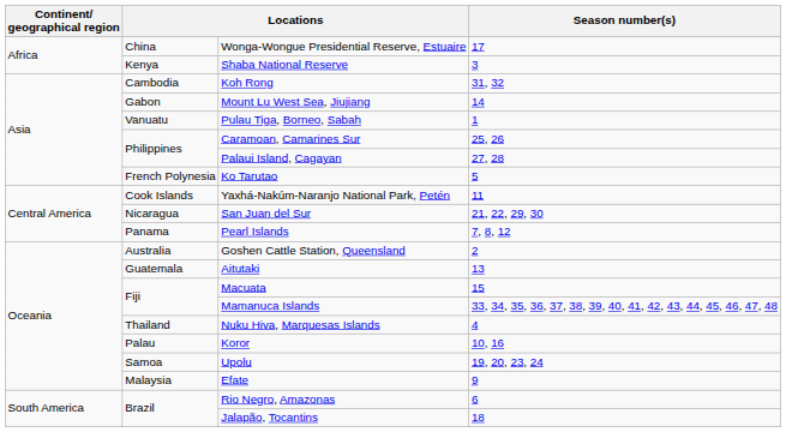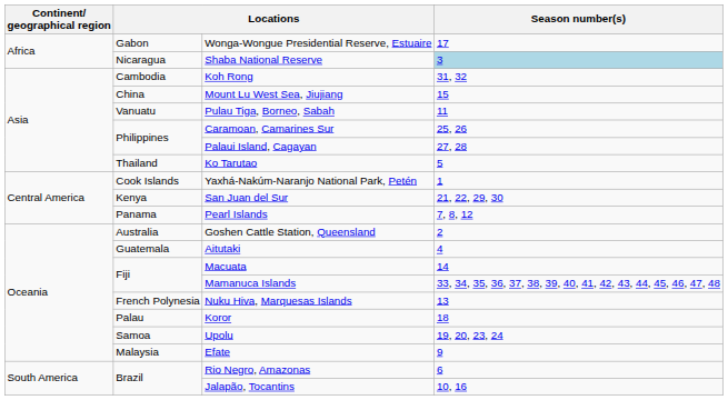Wonga-Wongue Presidential Reserve, Estuaire | column 2: China -> Gabon
Shaba National Reserve | column 2: Kenya -> Nicaragua
Shaba National Reserve | Season number(s): no background -> lightblue background
Mount Lu West Sea, Jiujiang | column 2: Gabon -> China
Mount Lu West Sea, Jiujiang | Season number(s): 14 -> 15
Pulau Tiga, Borneo, Sabah | Season number(s): 1 -> 11
Ko Tarutao | column 2: French Polynesia -> Thailand
Yaxhá-Nakúm-Naranjo National Park, Petén | Season number(s): 11 -> 1
San Juan del Sur | column 2: Nicaragua -> Kenya
Aitutaki | Season number(s): 13 -> 4
Macuata | Season number(s): 15 -> 14
Nuku Hiva, Marquesas Islands | column 2: Thailand -> French Polynesia
Nuku Hiva, Marquesas Islands | Season number(s): 4 -> 13
Koror | Season number(s): 10, 16 -> 18
Jalapão, Tocantins | Season number(s): 18 -> 10, 16
